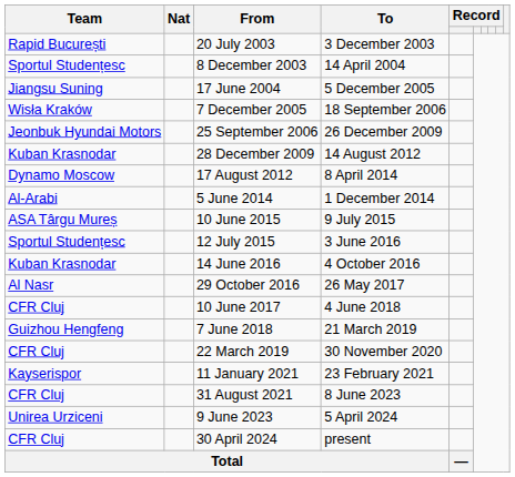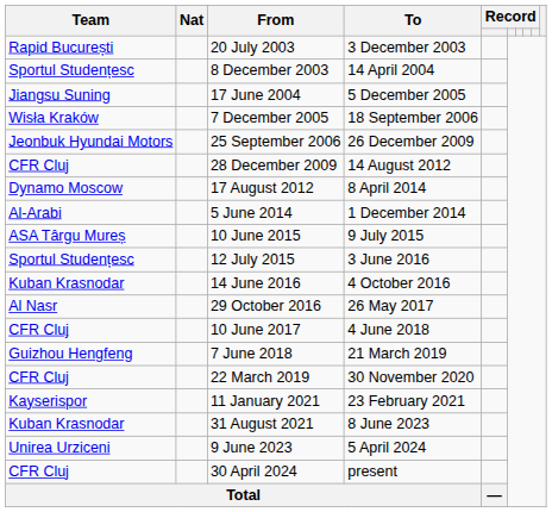28 December 2009 | Team: Kuban Krasnodar -> CFR Cluj
31 August 2021 | Team: CFR Cluj -> Kuban Krasnodar
